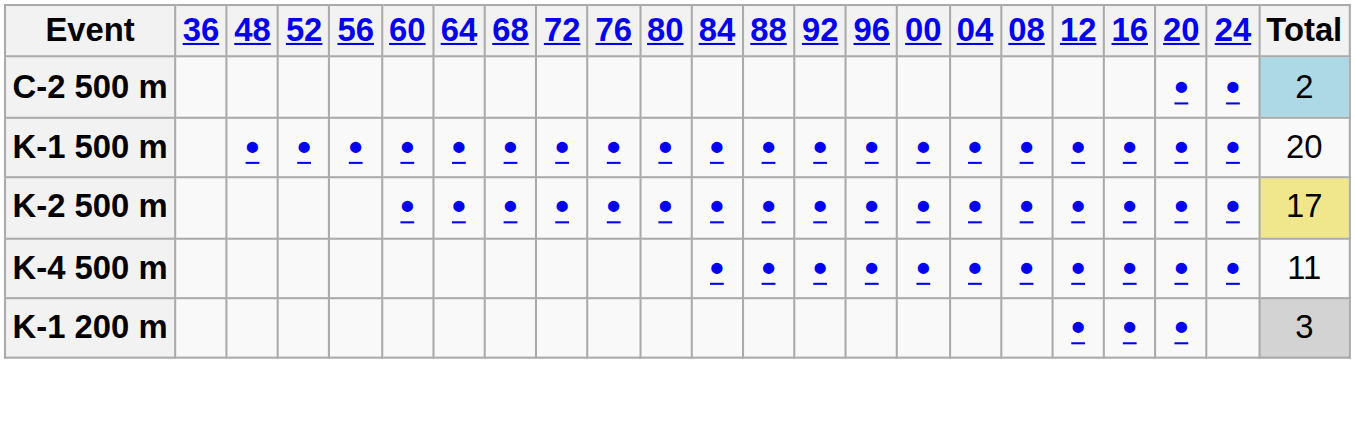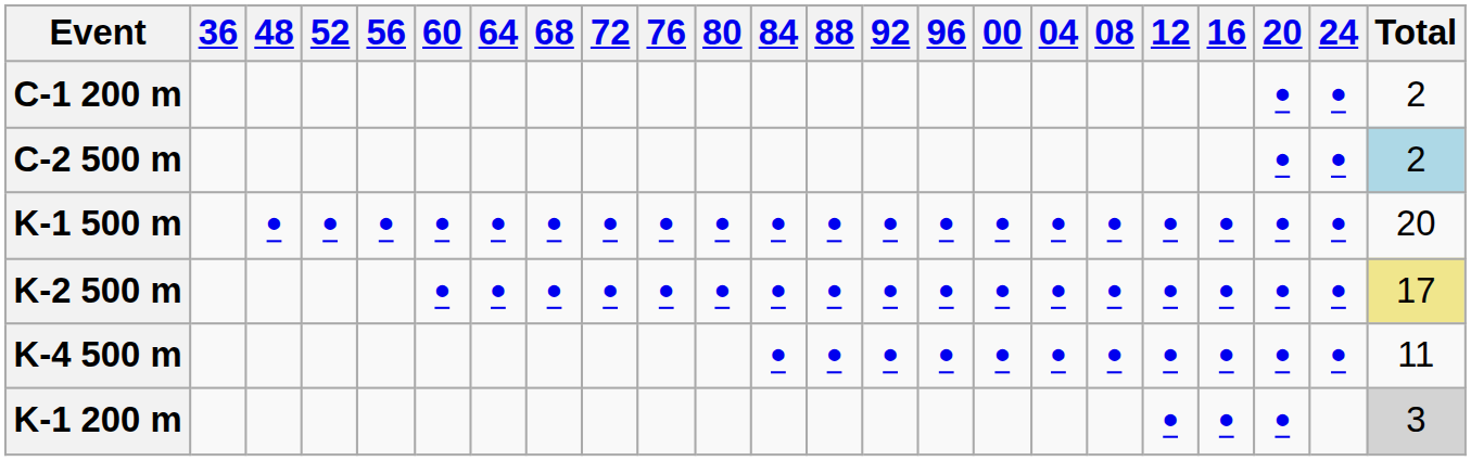+ row: C-1 200 m | • | • | 2
